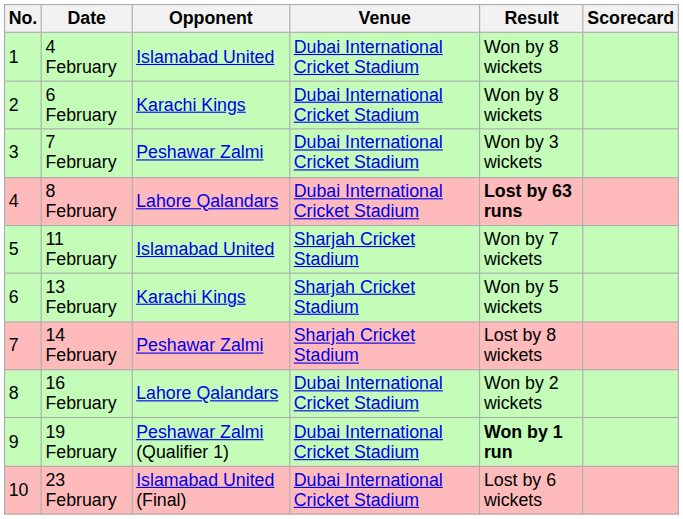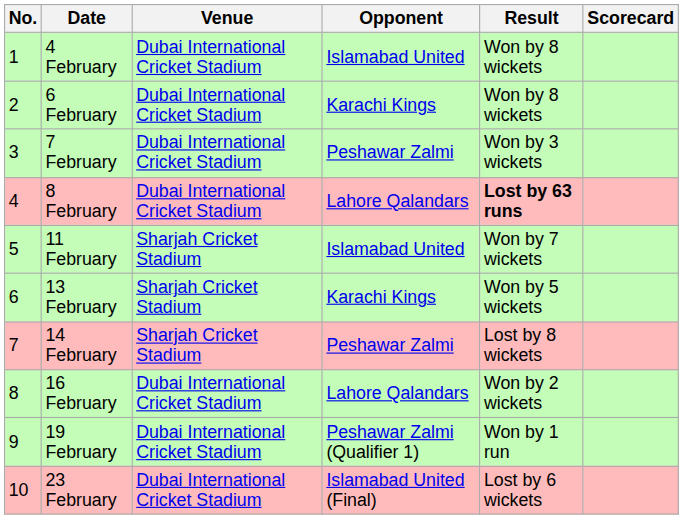columns swapped: Opponent <-> Venue
19 February | Result: bold -> normal
